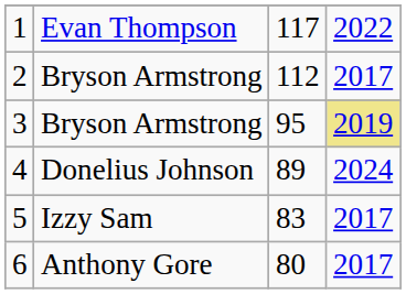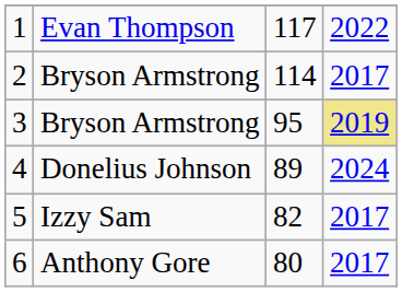2 | column 3: 112 -> 114
5 | column 3: 83 -> 82
